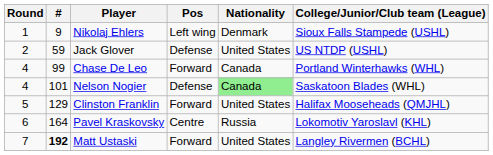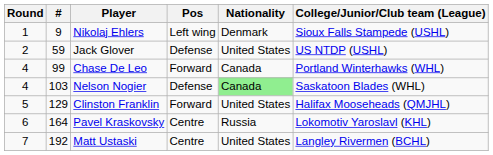Nelson Nogier | #: 101 -> 103
Matt Ustaski | #: bold -> normal
Matt Ustaski | Pos: Forward -> Centre
